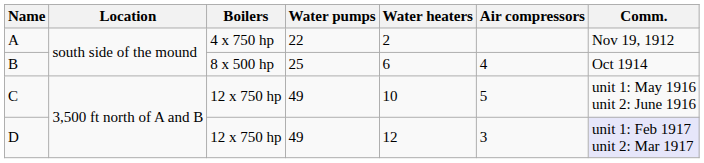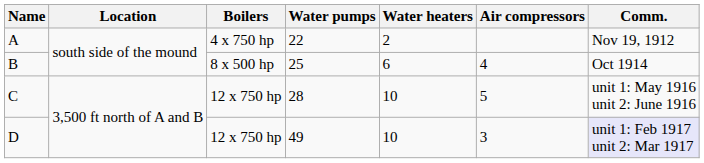C | Water pumps: 49 -> 28
D | Water heaters: 12 -> 10
